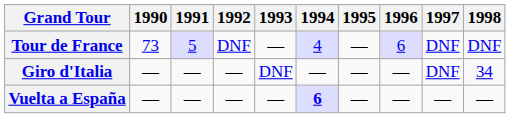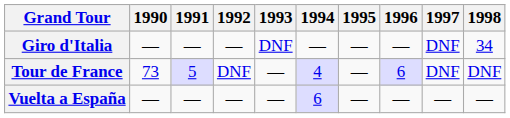rows swapped: Giro d'Italia <-> Tour de France
Vuelta a España | 1994: bold -> normal
